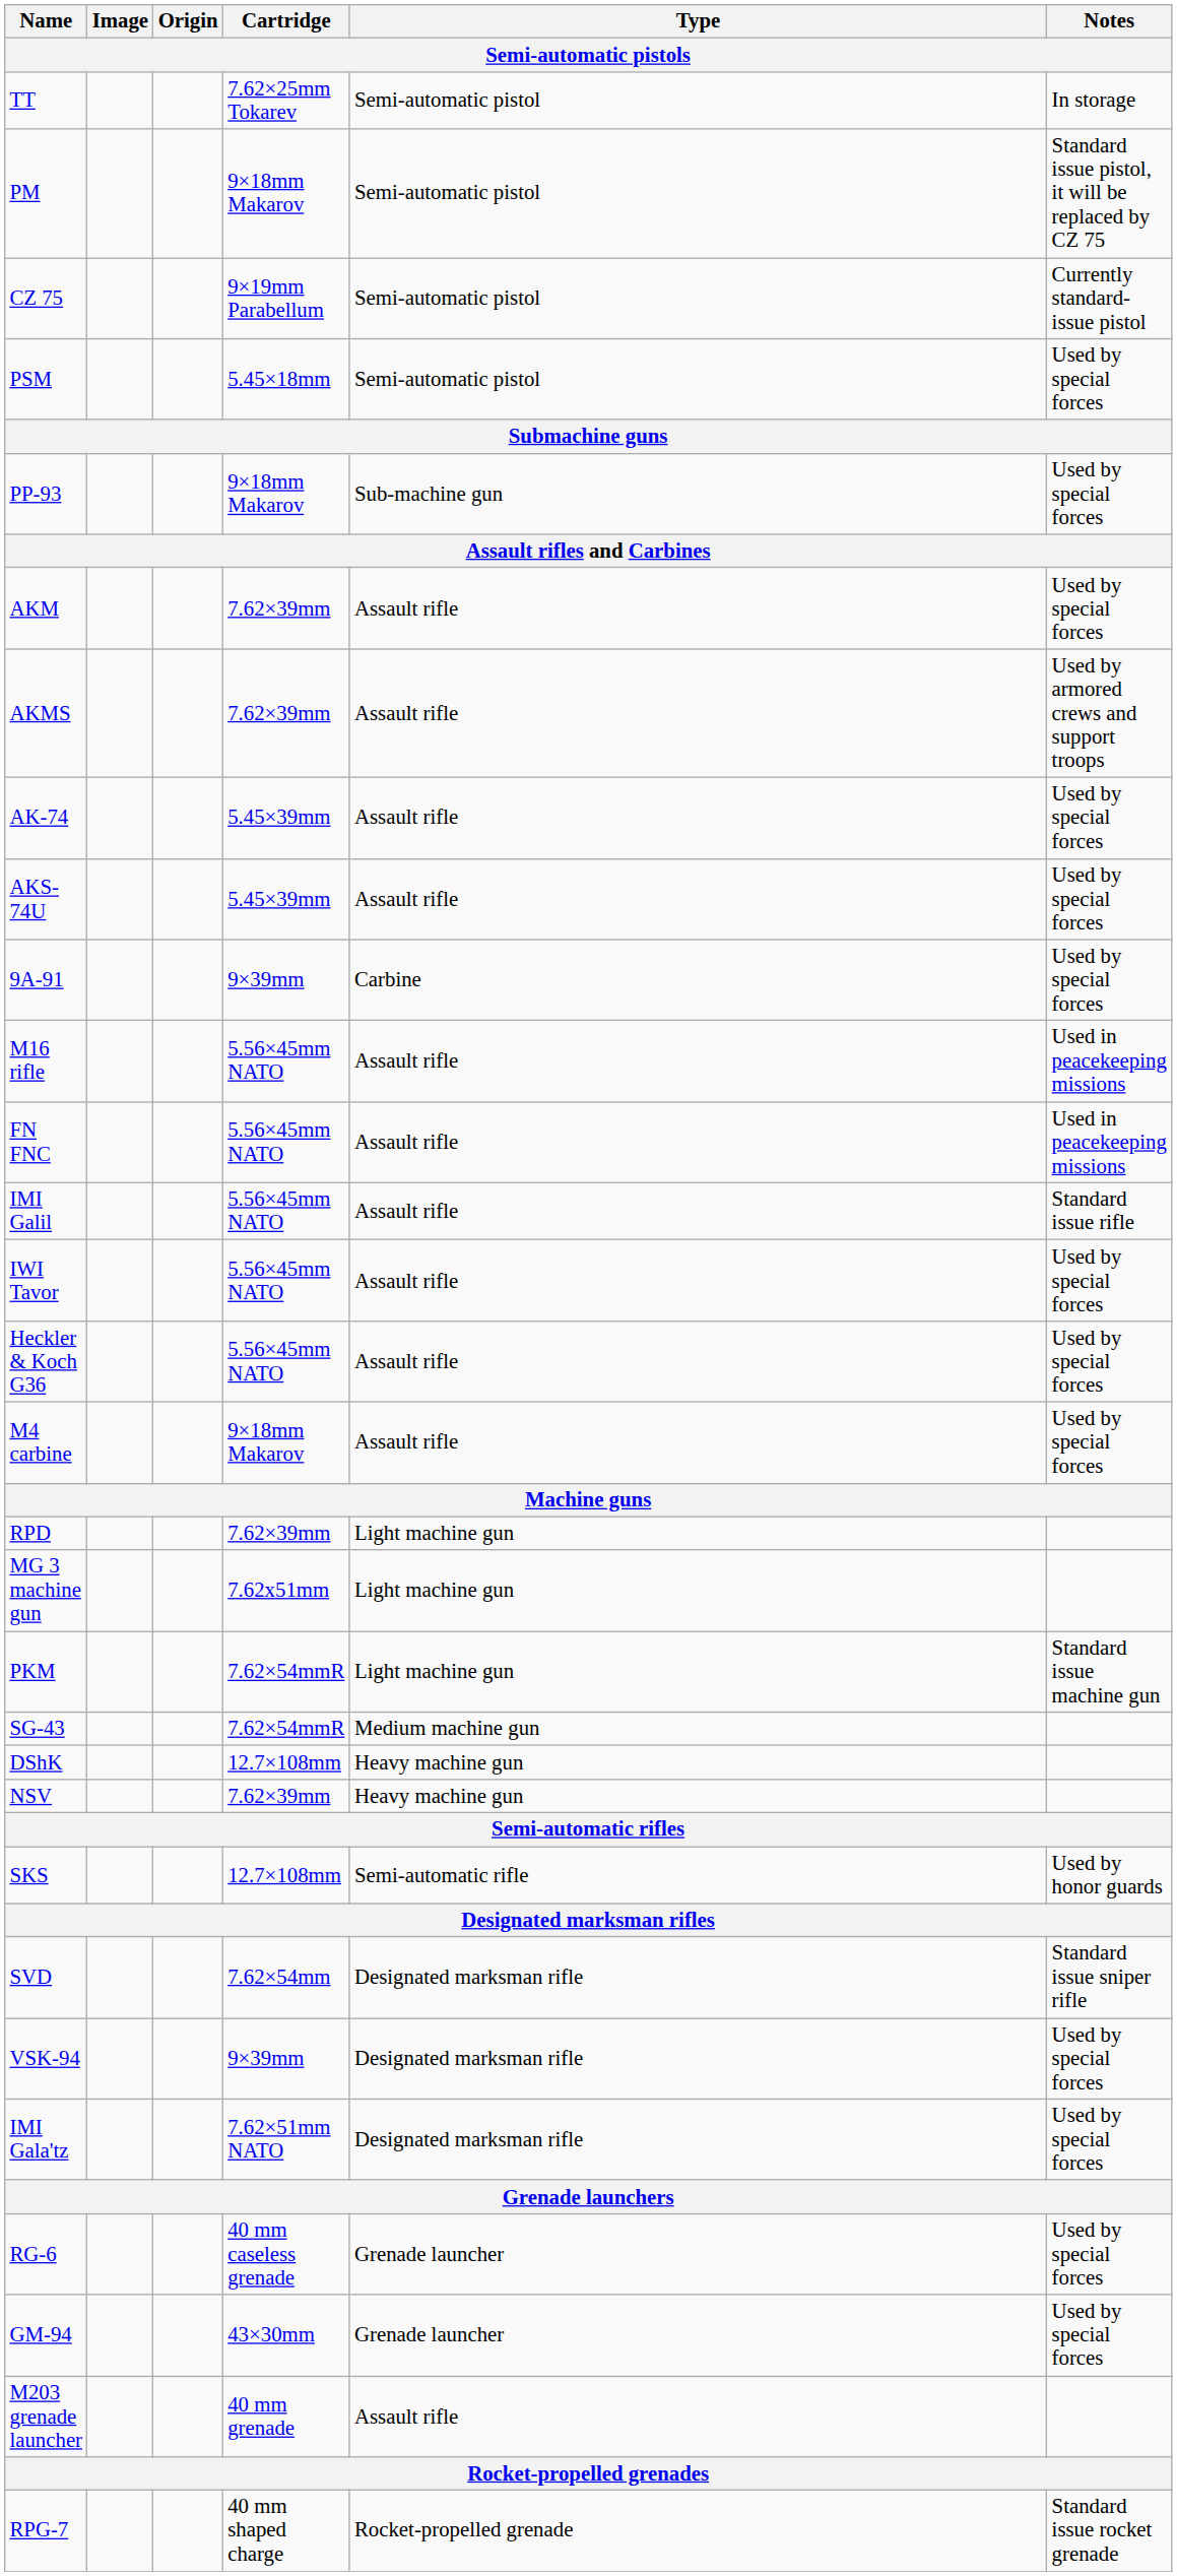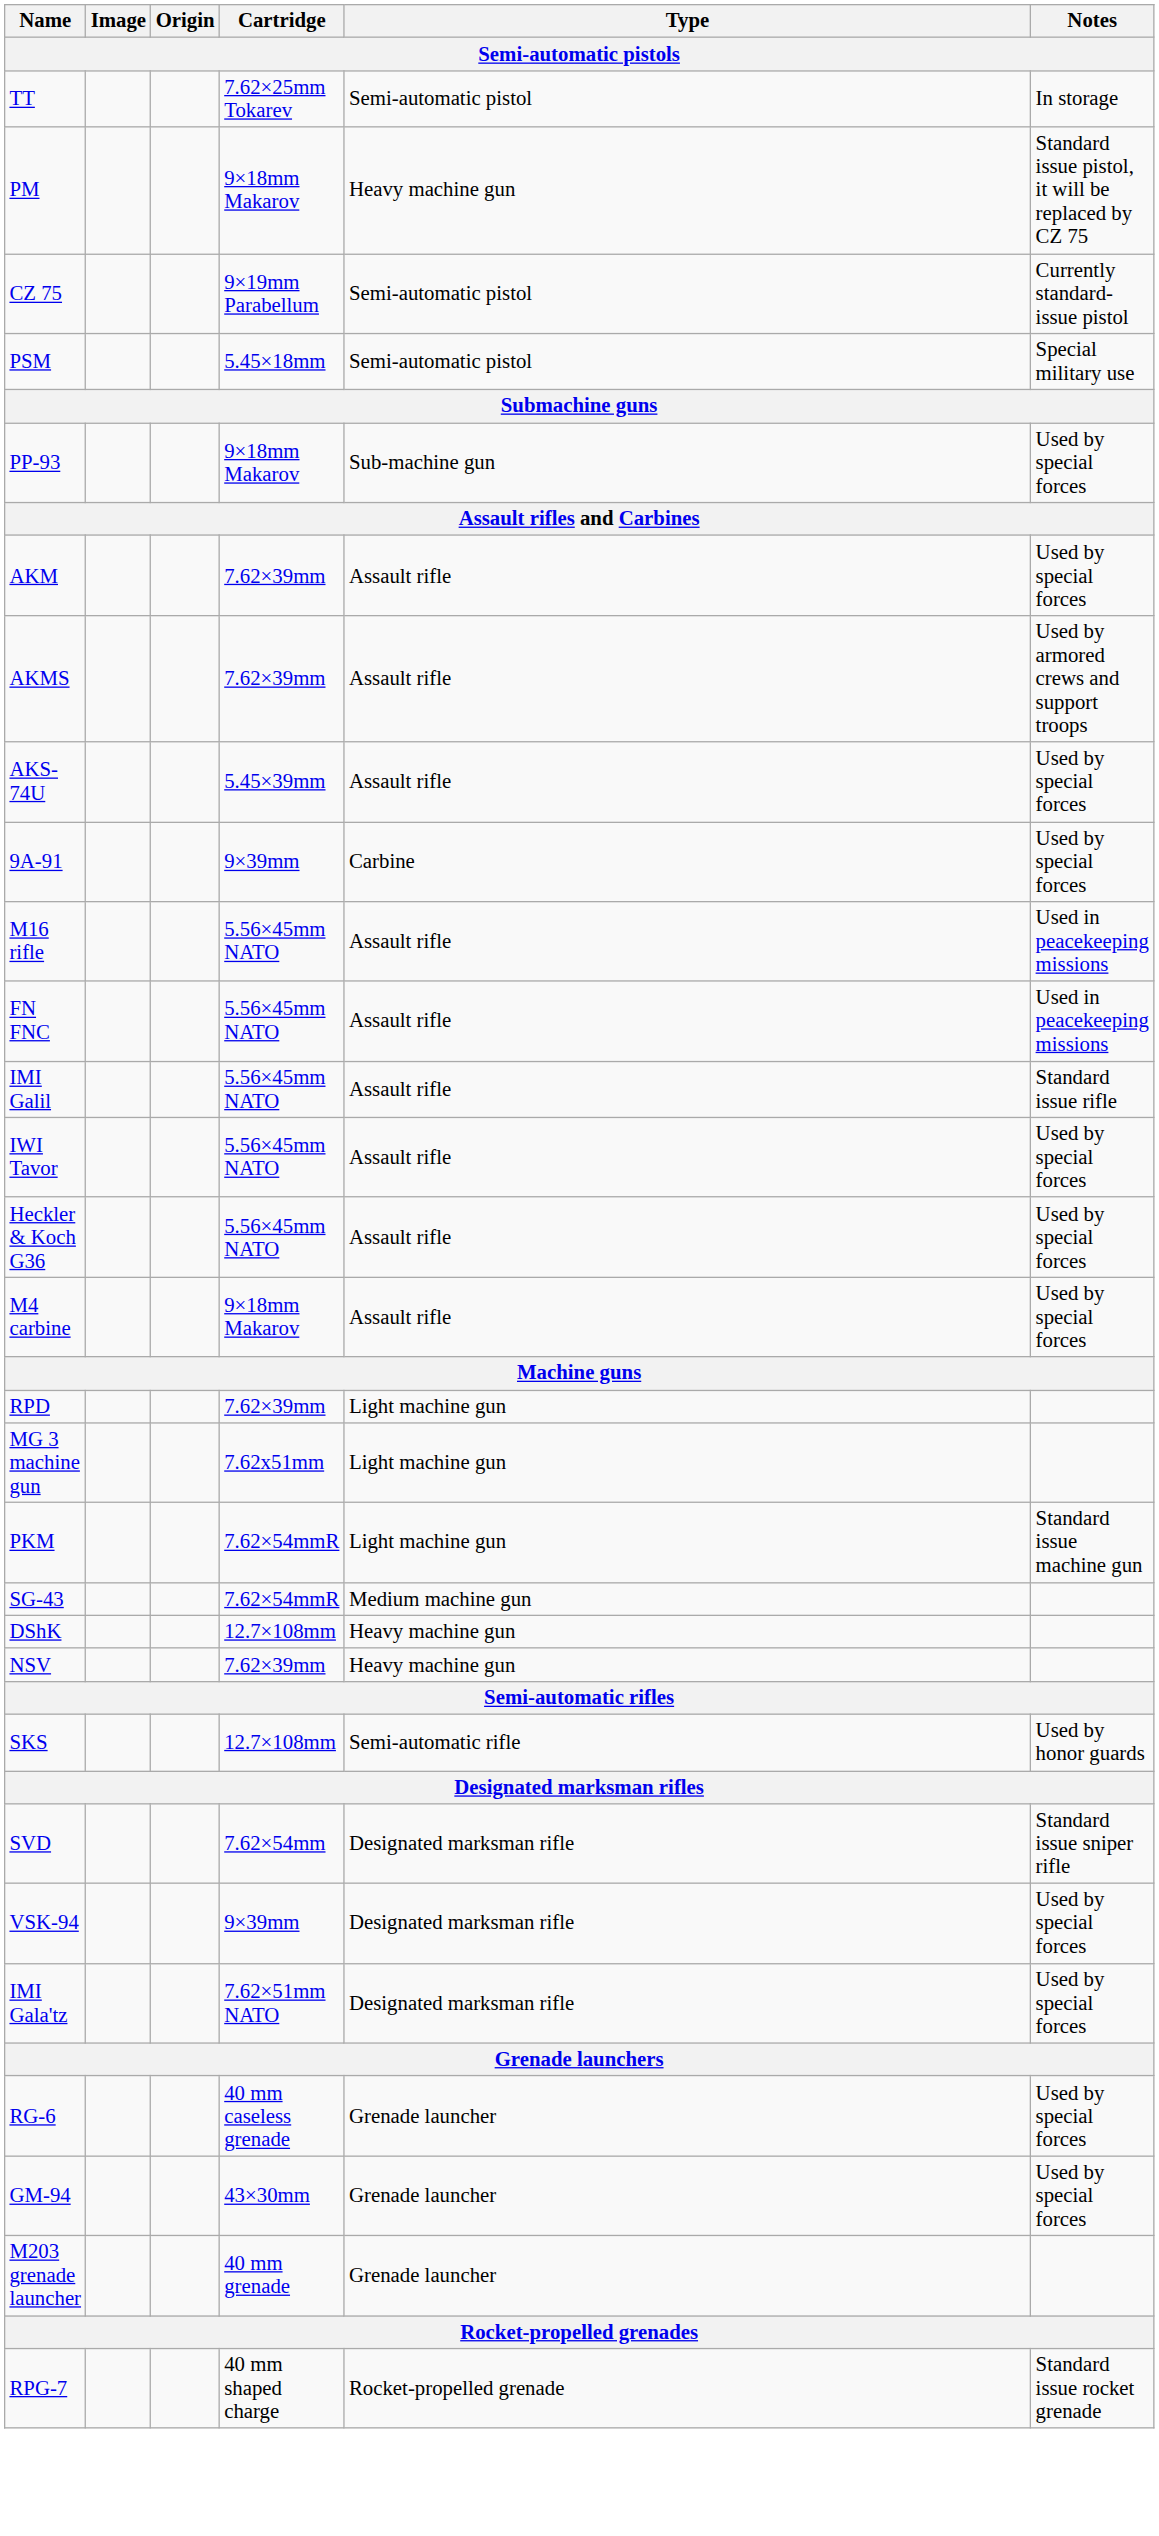PM | Type: Semi-automatic pistol -> Heavy machine gun
PSM | Notes: Used by special forces -> Special military use
- row: AK-74 | 5.45×39mm | Assault rifle | Used by special forces
M203 grenade launcher | Type: Assault rifle -> Grenade launcher
